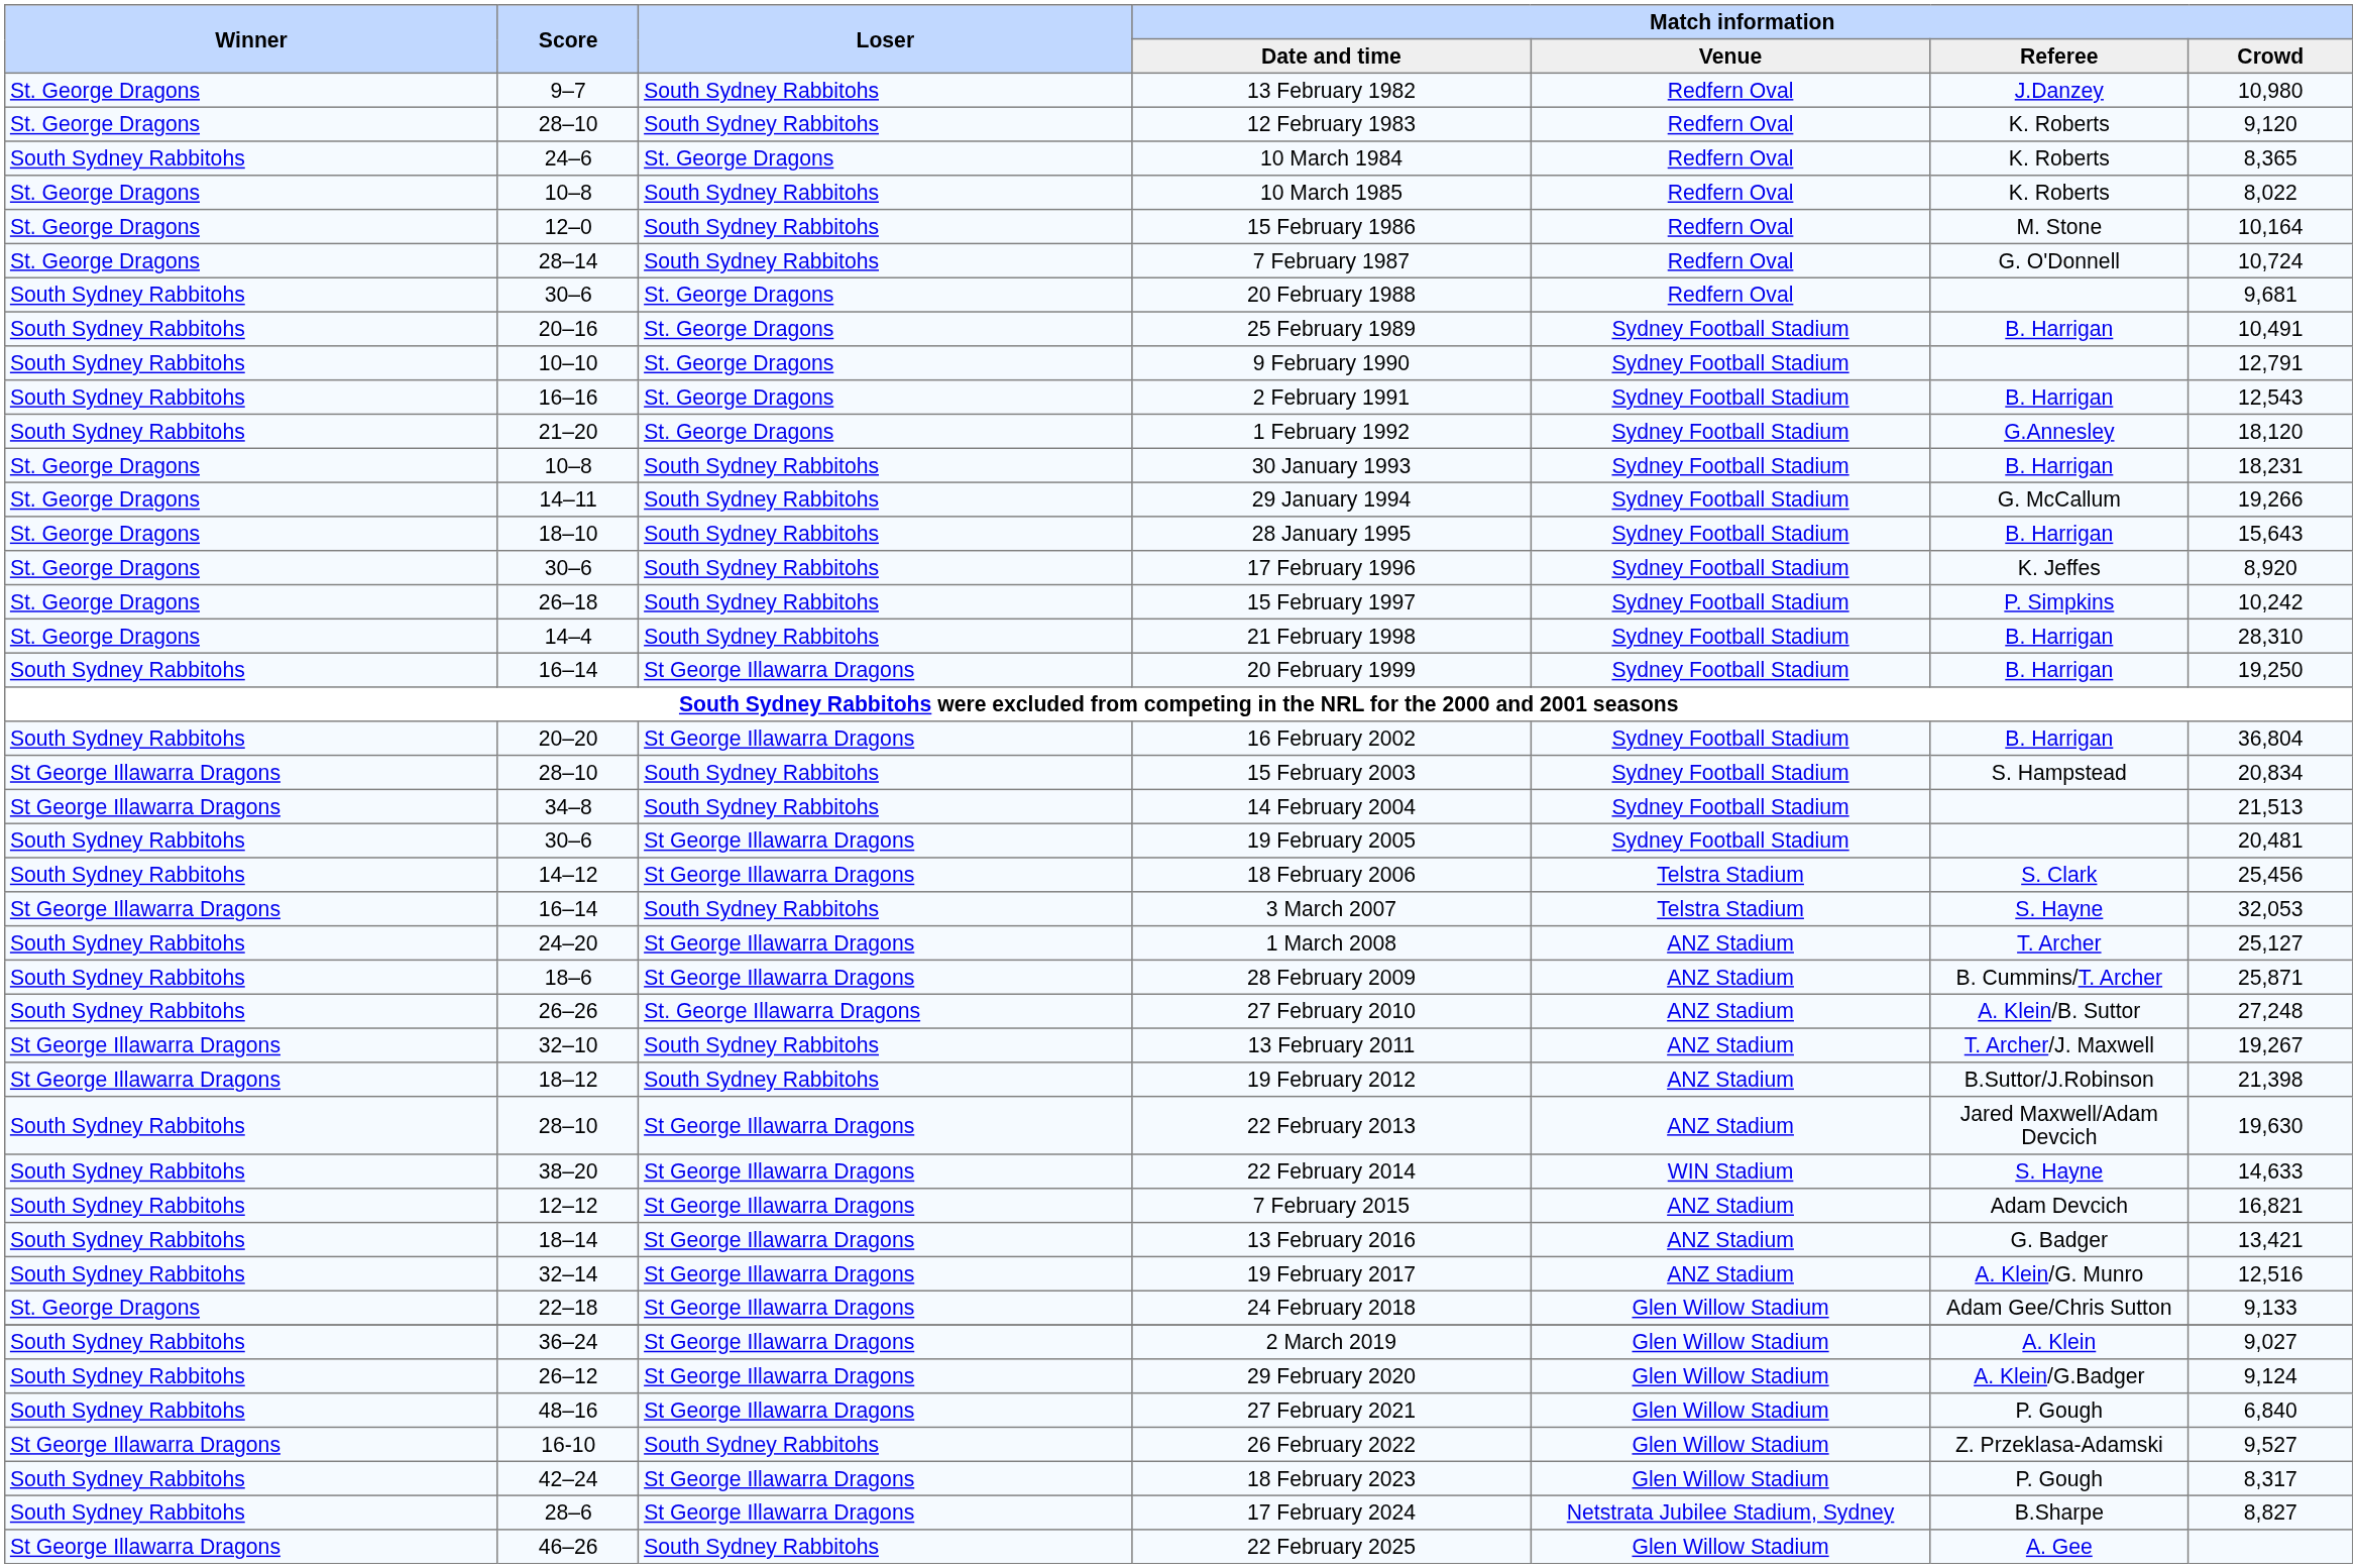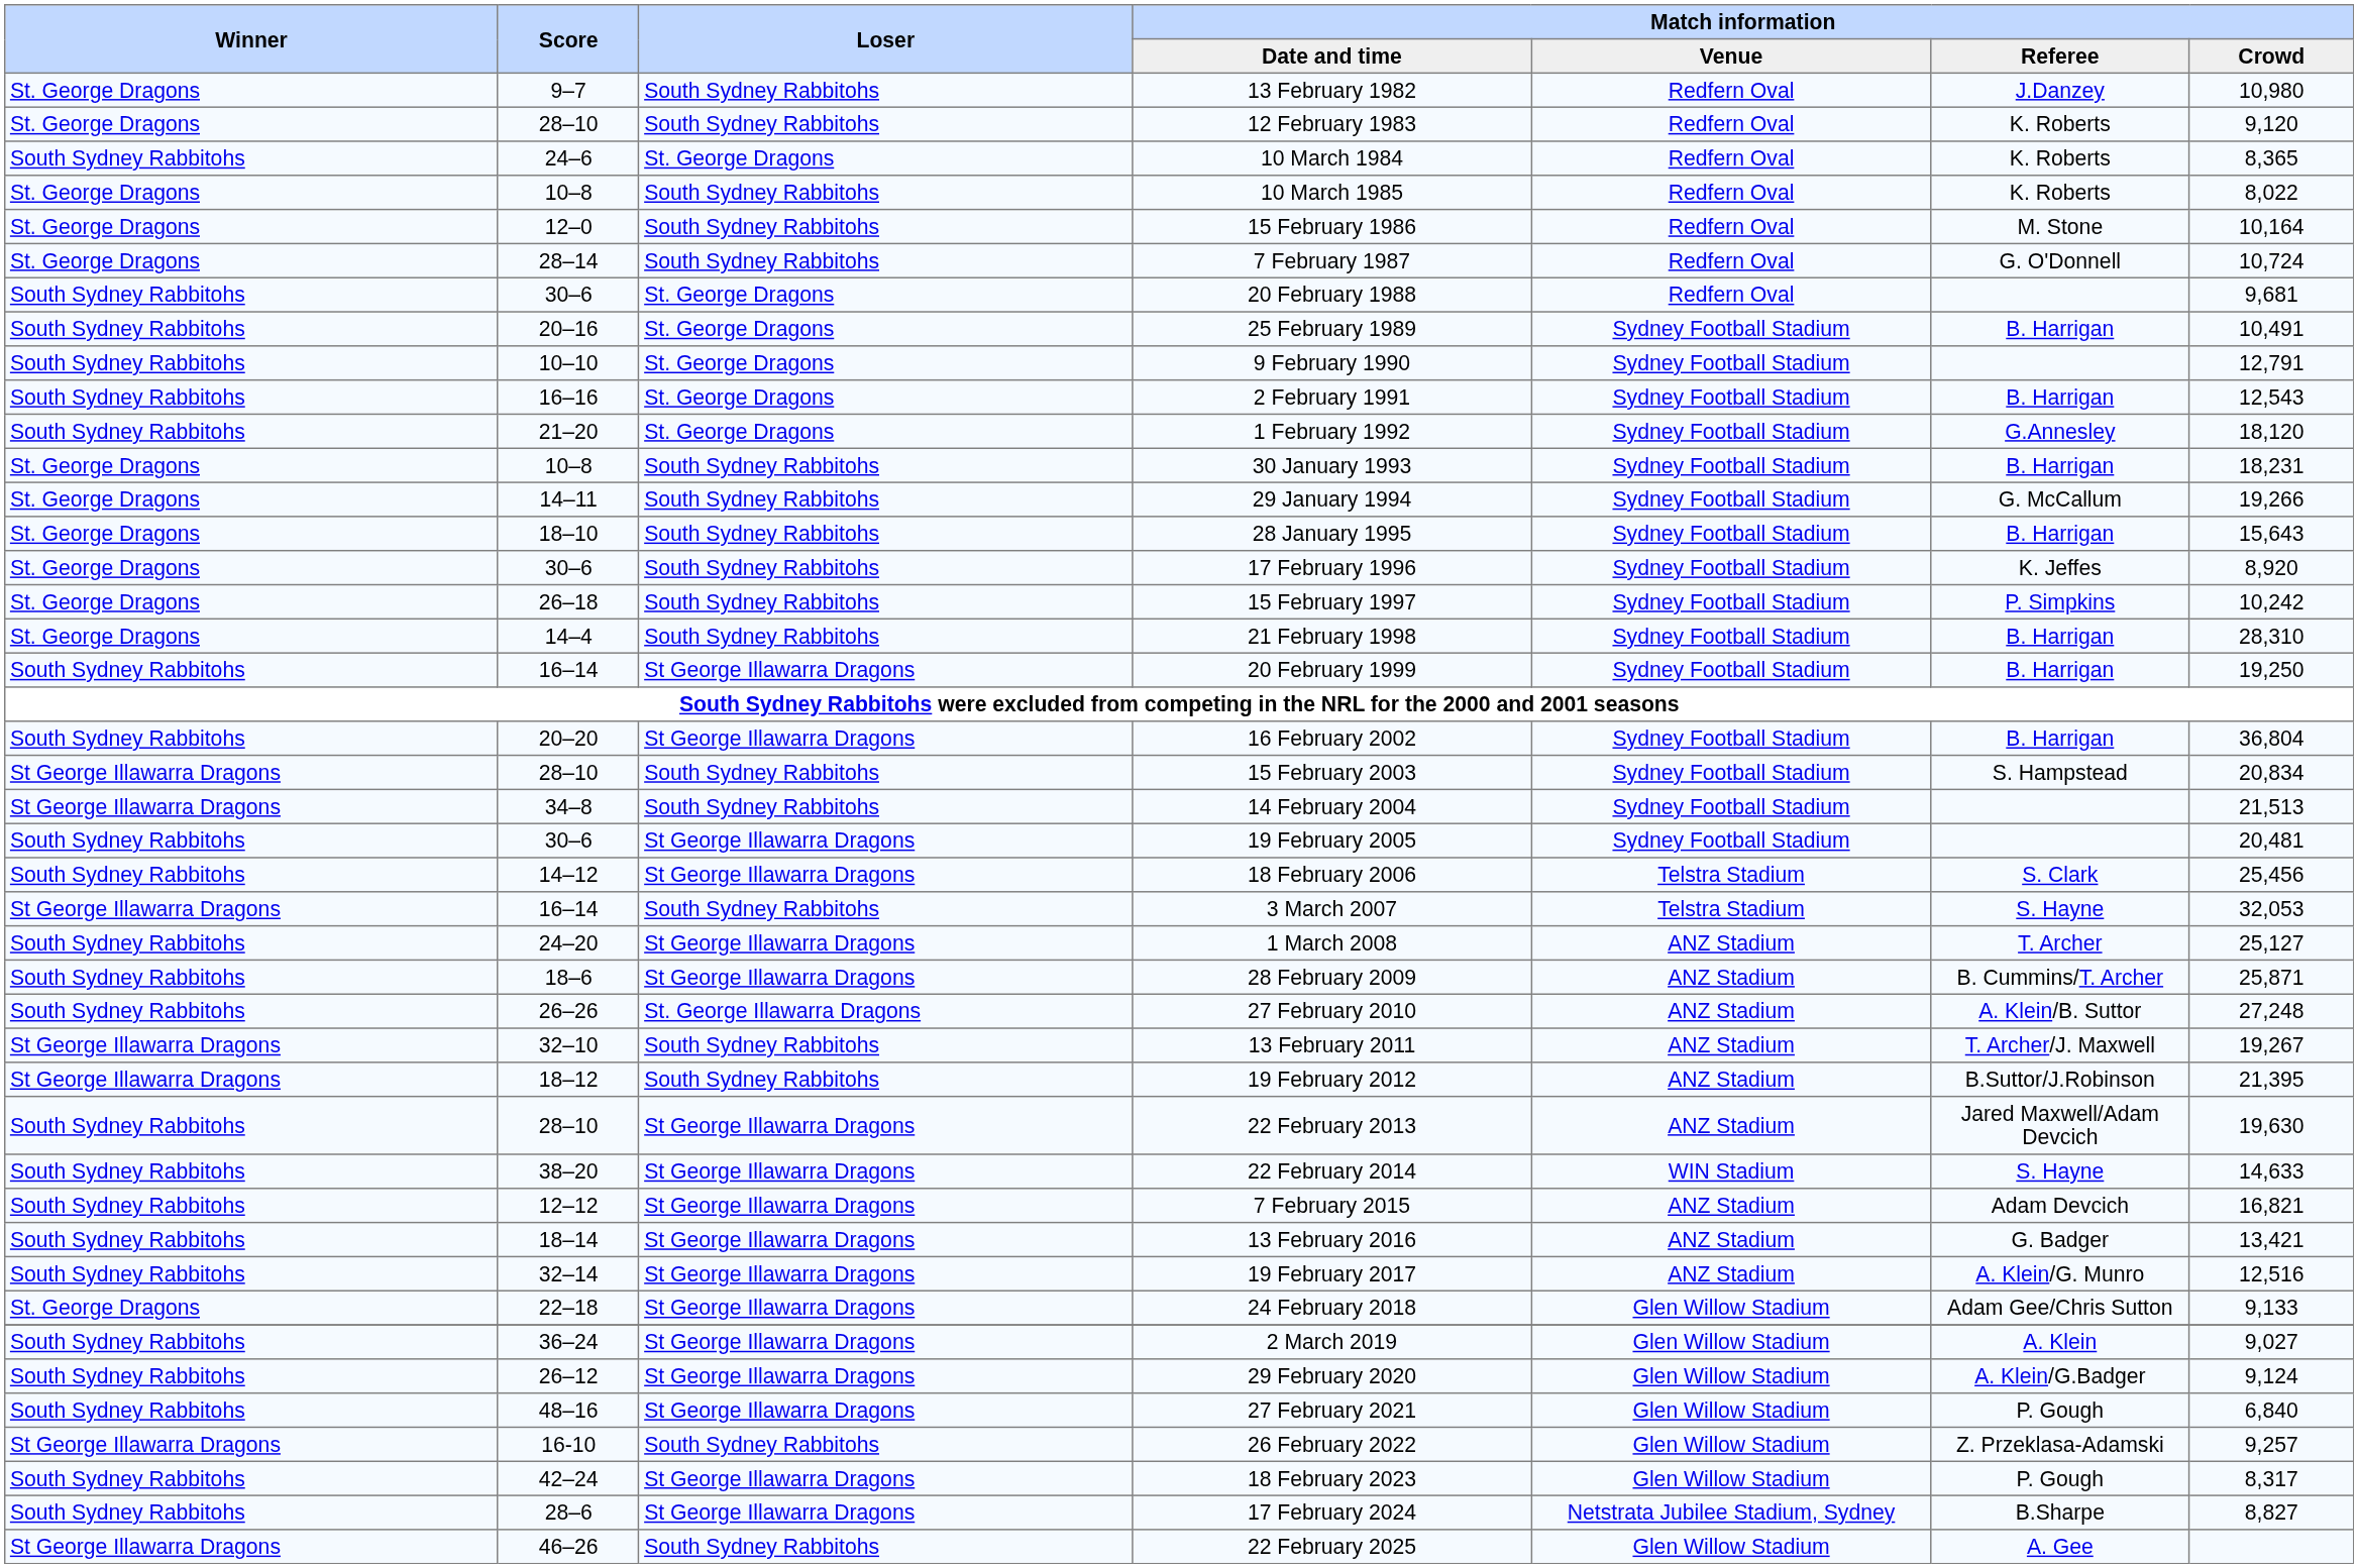19 February 2012 | Match information / Crowd: 21,398 -> 21,395
26 February 2022 | Match information / Crowd: 9,527 -> 9,257
